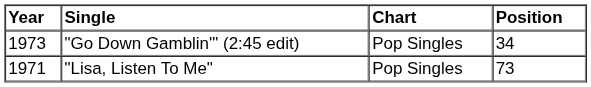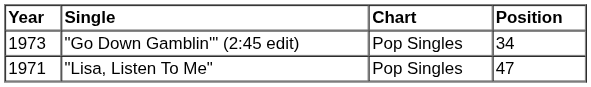"Lisa, Listen To Me" | Position: 73 -> 47
